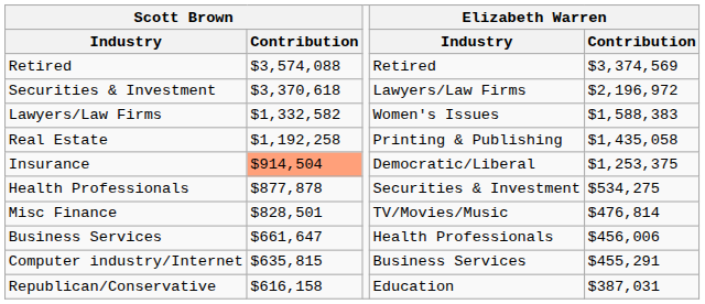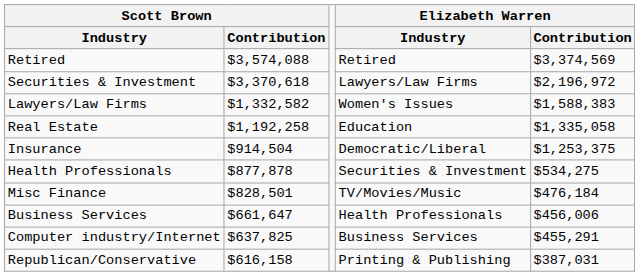Real Estate | Elizabeth Warren / Industry: Printing & Publishing -> Education
Real Estate | Elizabeth Warren / Contribution: $1,435,058 -> $1,335,058
Insurance | Scott Brown / Contribution: lightsalmon background -> no background
Misc Finance | Elizabeth Warren / Contribution: $476,814 -> $476,184
Computer industry/Internet | Scott Brown / Contribution: $635,815 -> $637,825
Republican/Conservative | Elizabeth Warren / Industry: Education -> Printing & Publishing
